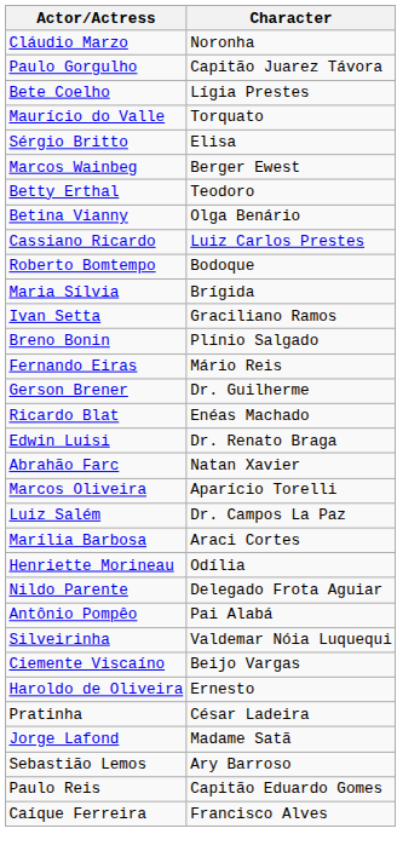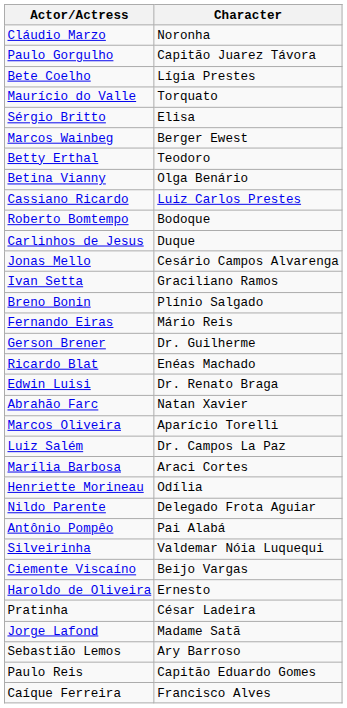- row: Maria Sílvia | Brígida
+ row: Carlinhos de Jesus | Duque
+ row: Jonas Mello | Cesário Campos Alvarenga
